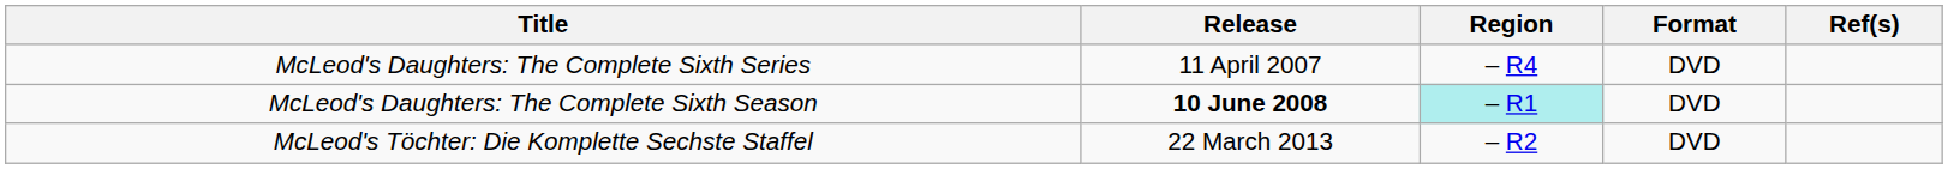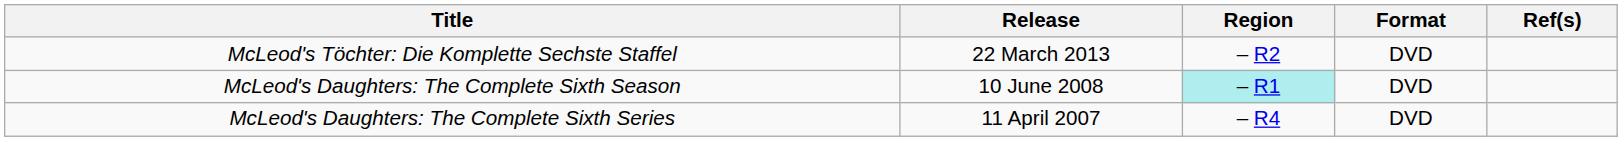rows swapped: McLeod's Daughters: The Complete Sixth Series <-> McLeod's Töchter: Die Komplette Sechste Staffel
McLeod's Daughters: The Complete Sixth Season | Release: bold -> normal
